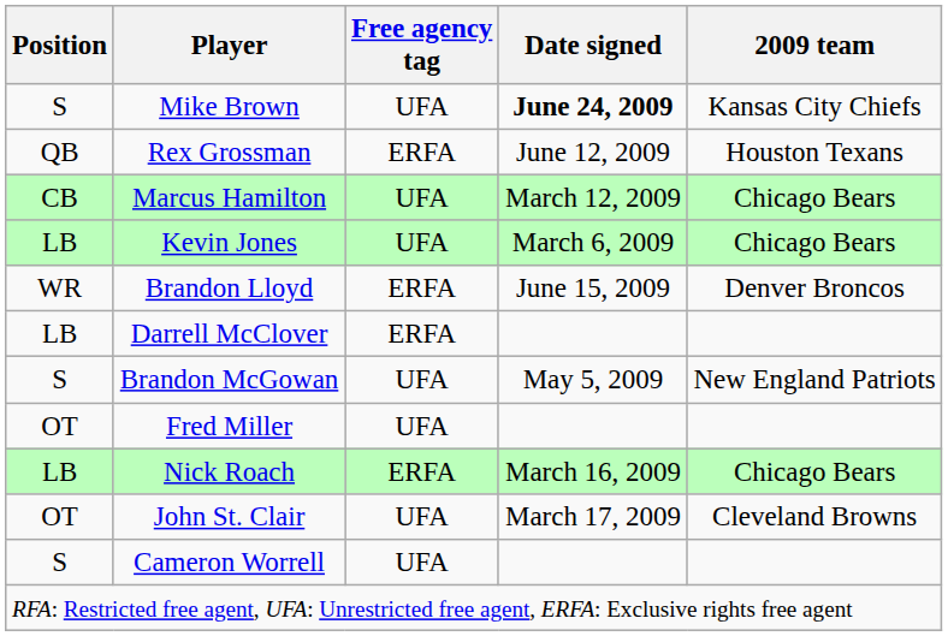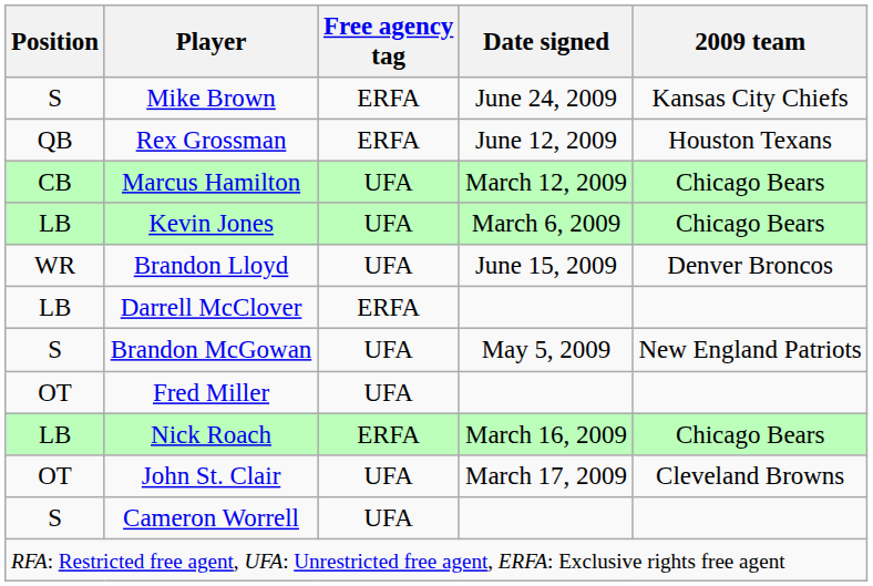Mike Brown | Free agency tag: UFA -> ERFA
Mike Brown | Date signed: bold -> normal
Brandon Lloyd | Free agency tag: ERFA -> UFA
